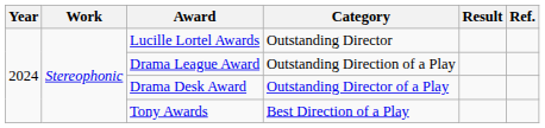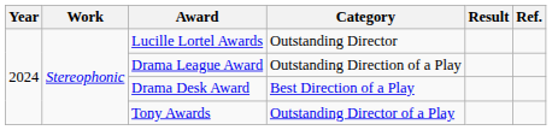Drama Desk Award | Category: Outstanding Director of a Play -> Best Direction of a Play
Tony Awards | Category: Best Direction of a Play -> Outstanding Director of a Play
